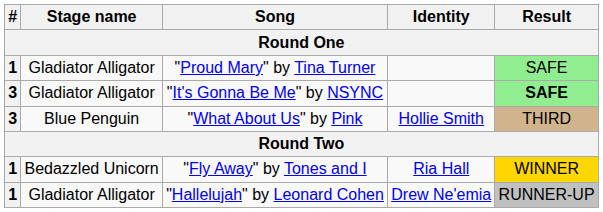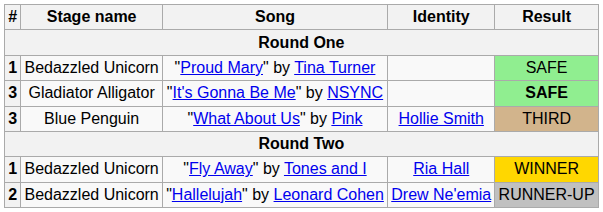"Proud Mary" by Tina Turner | Stage name: Gladiator Alligator -> Bedazzled Unicorn
"Hallelujah" by Leonard Cohen | #: 1 -> 2
"Hallelujah" by Leonard Cohen | Stage name: Gladiator Alligator -> Bedazzled Unicorn
